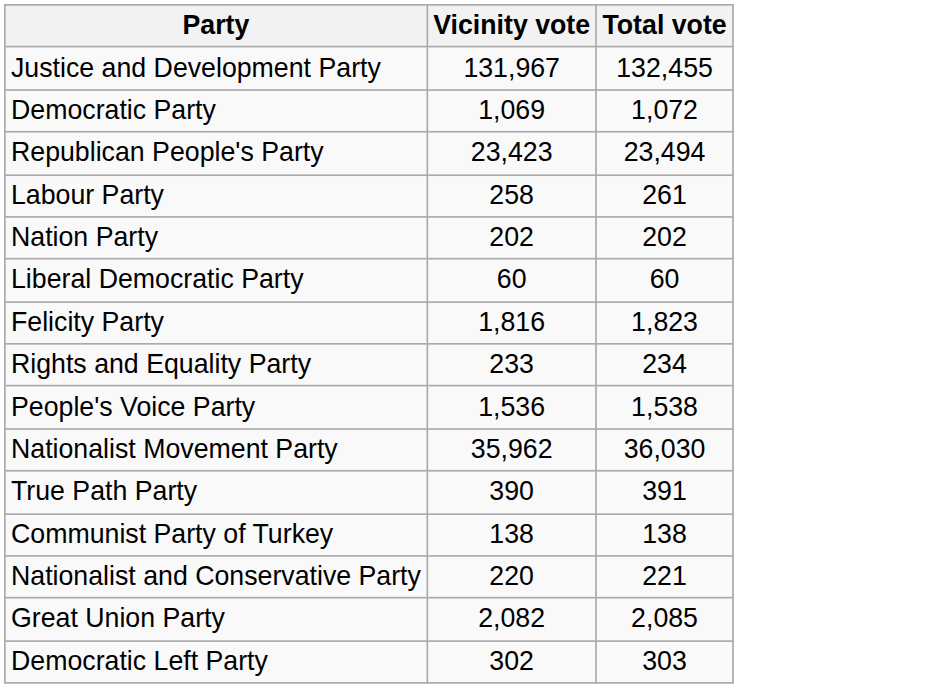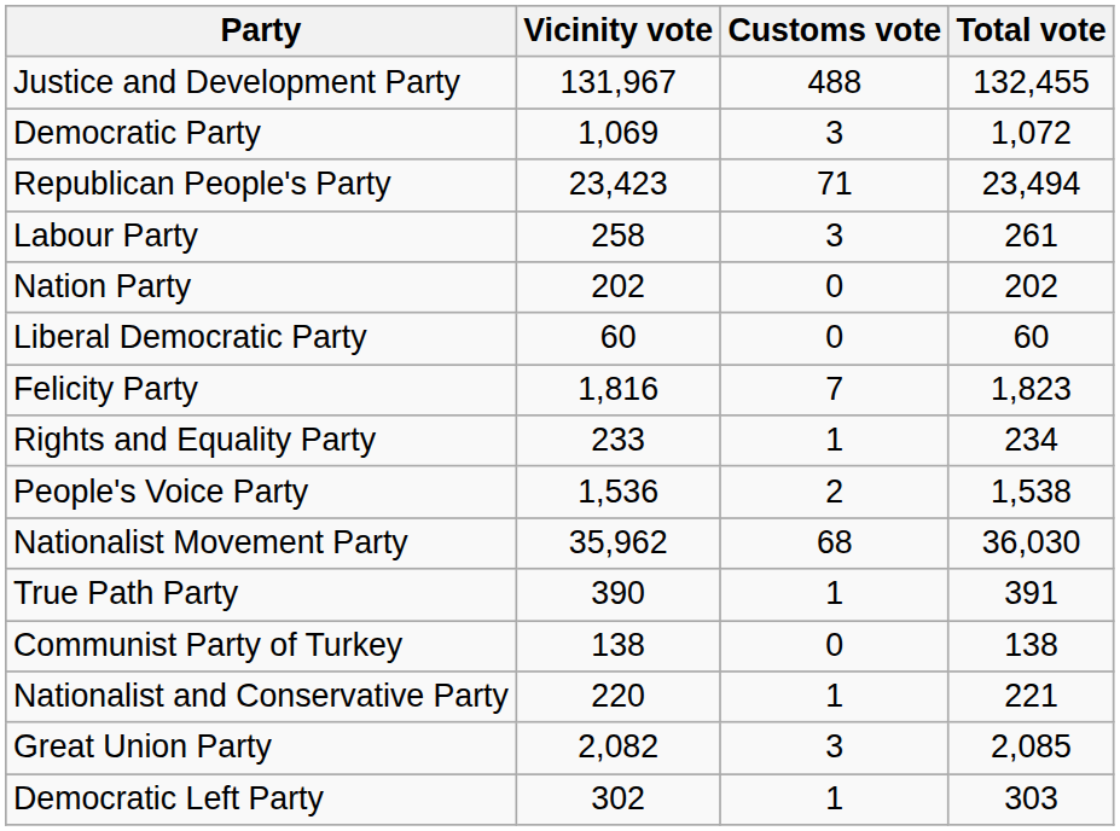+ column: Customs vote | 488 | 3 | 71 | 3 | 0 | 0 | 7 | 1 | 2 | 68 | 1 | 0 | 1 | 3 | 1
